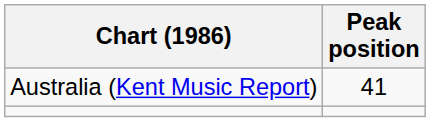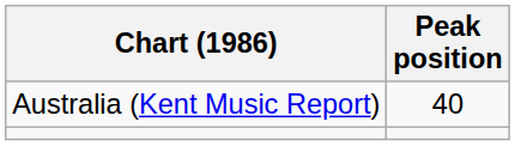Australia (Kent Music Report) | Peak position: 41 -> 40
